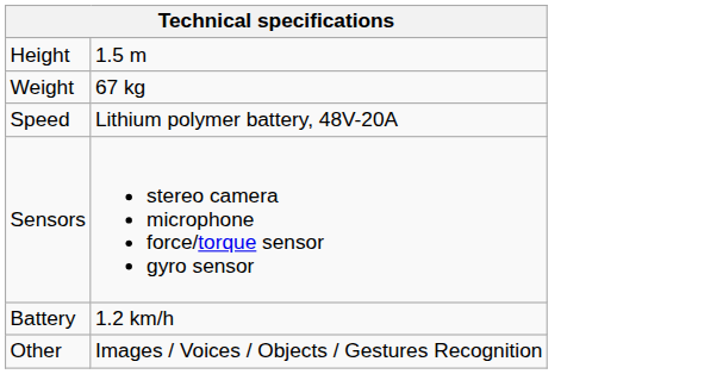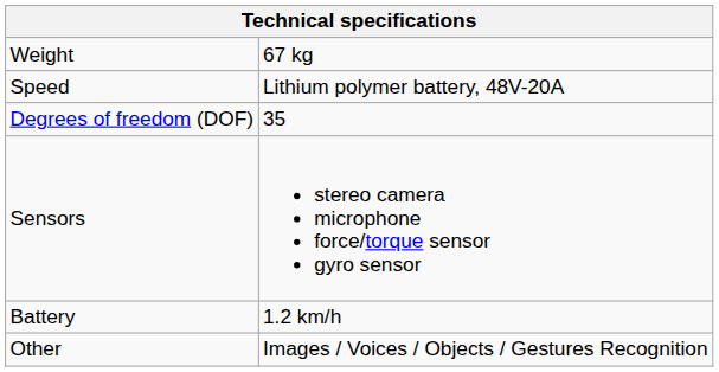- row: Height | 1.5 m
+ row: Degrees of freedom (DOF) | 35
